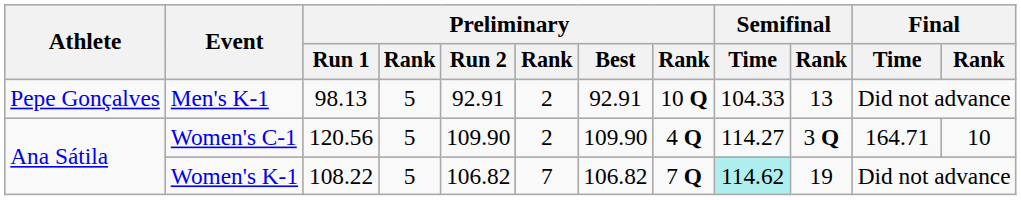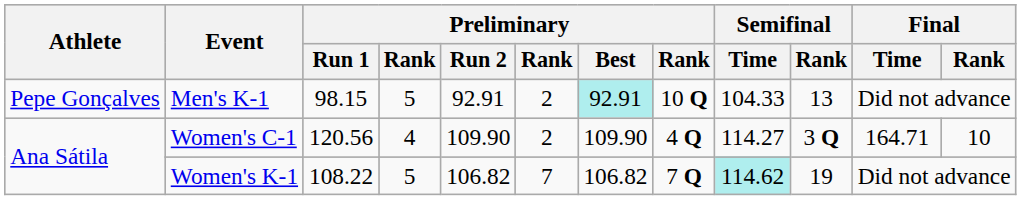Men's K-1 | Preliminary / Run 1: 98.13 -> 98.15
Men's K-1 | Preliminary / Best: no background -> paleturquoise background
Women's C-1 | column 4: 5 -> 4
